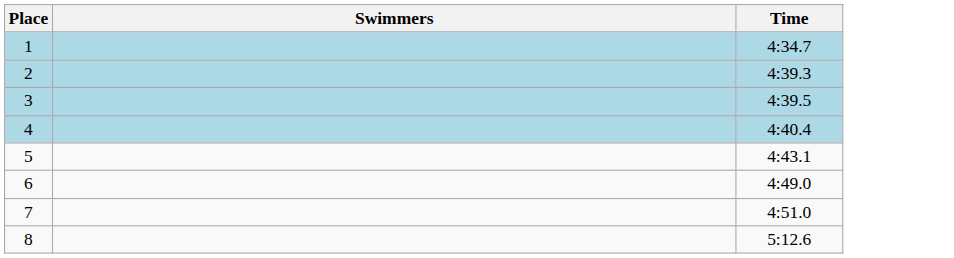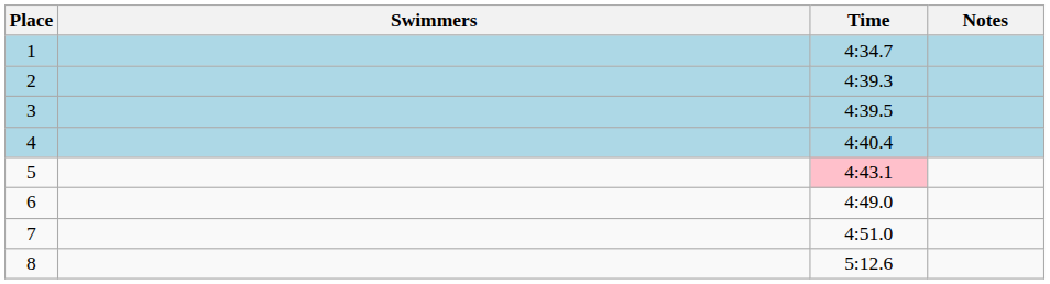+ column: Notes
5 | Time: no background -> pink background
